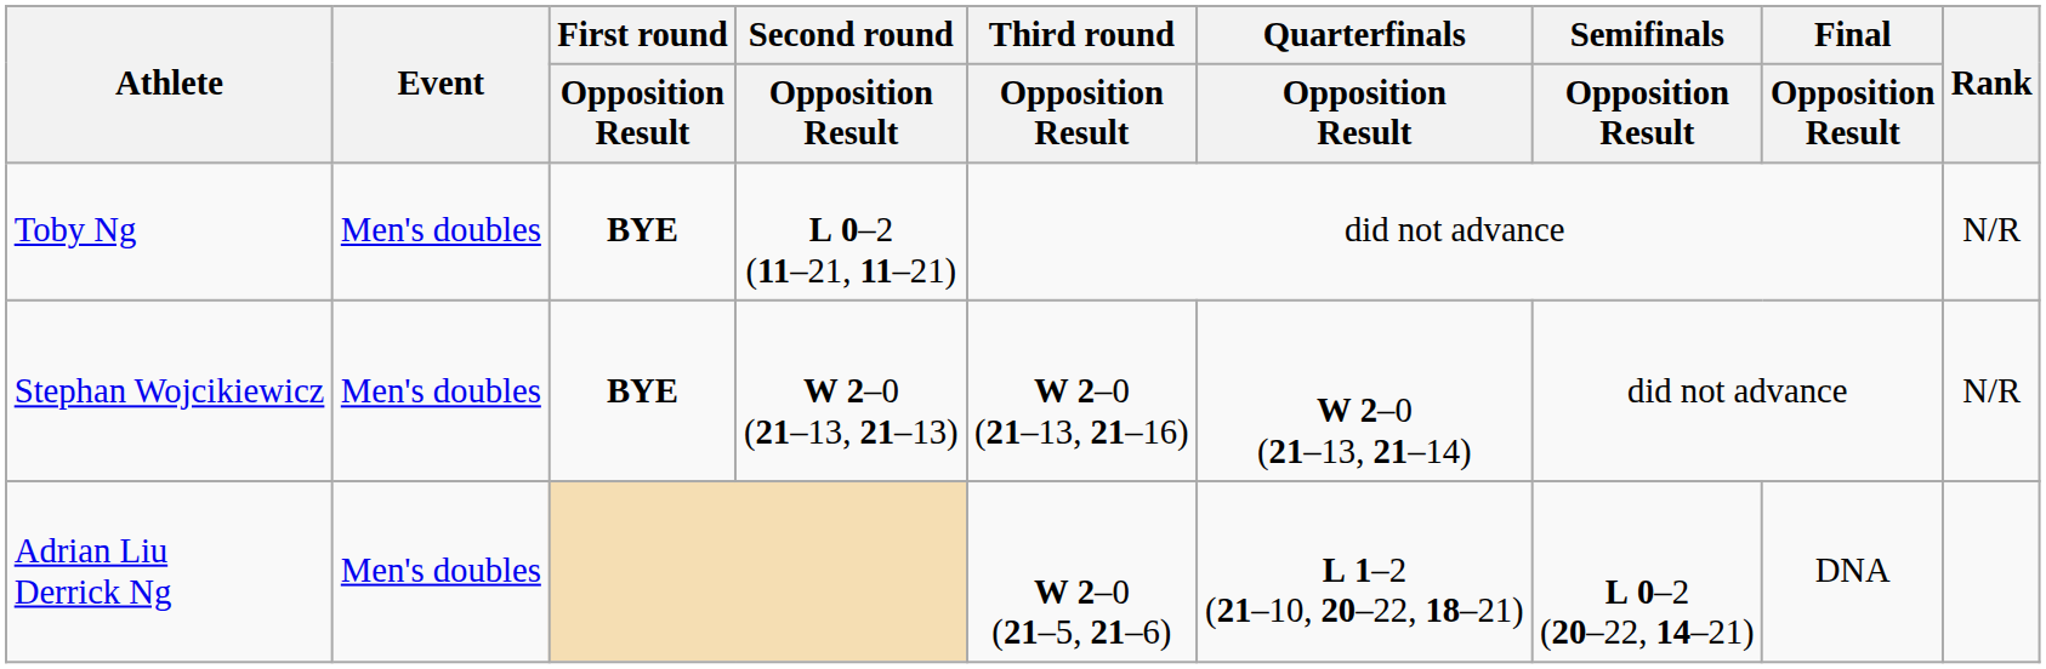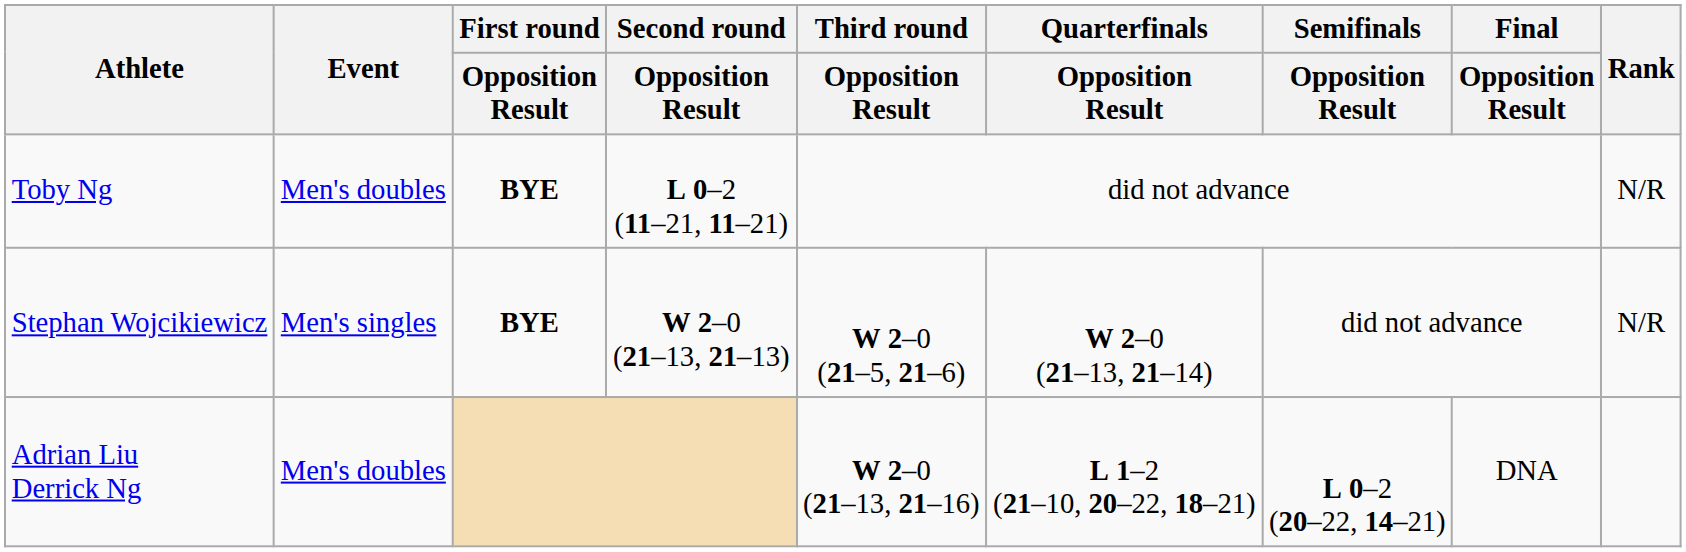Stephan Wojcikiewicz | Event: Men's doubles -> Men's singles
Stephan Wojcikiewicz | Third round / Opposition Result: W 2–0 (21–13, 21–16) -> W 2–0 (21–5, 21–6)
Adrian Liu Derrick Ng | Third round / Opposition Result: W 2–0 (21–5, 21–6) -> W 2–0 (21–13, 21–16)
